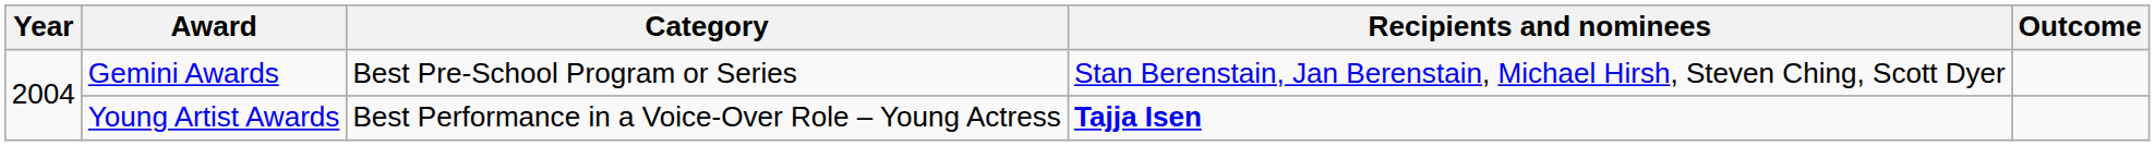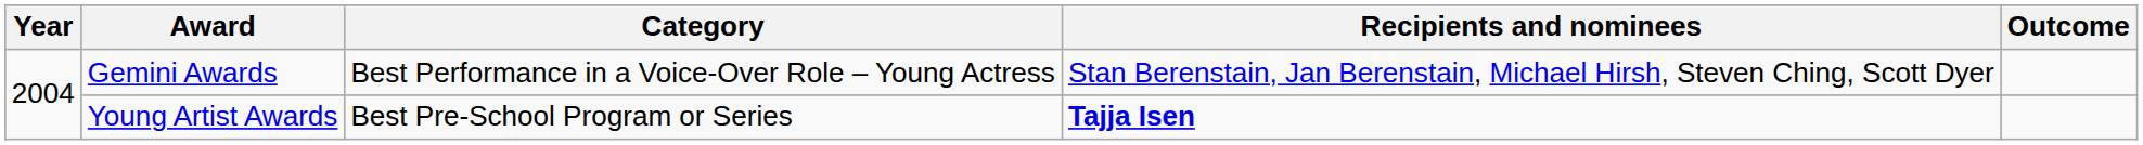Gemini Awards | Category: Best Pre-School Program or Series -> Best Performance in a Voice-Over Role – Young Actress
Young Artist Awards | Category: Best Performance in a Voice-Over Role – Young Actress -> Best Pre-School Program or Series
